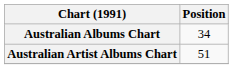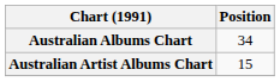Australian Artist Albums Chart | Position: 51 -> 15
